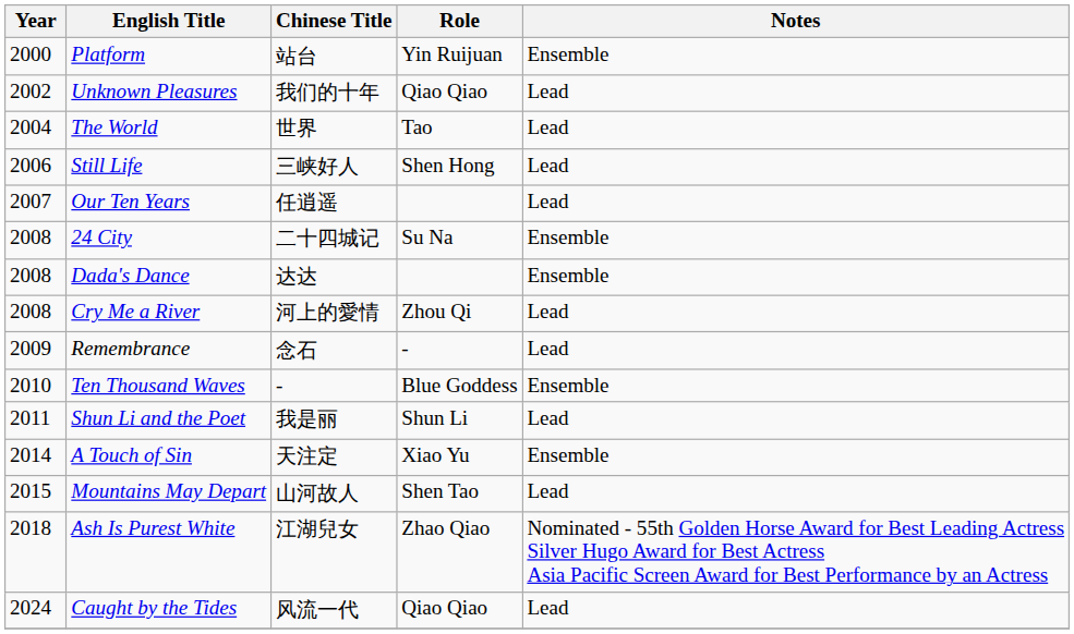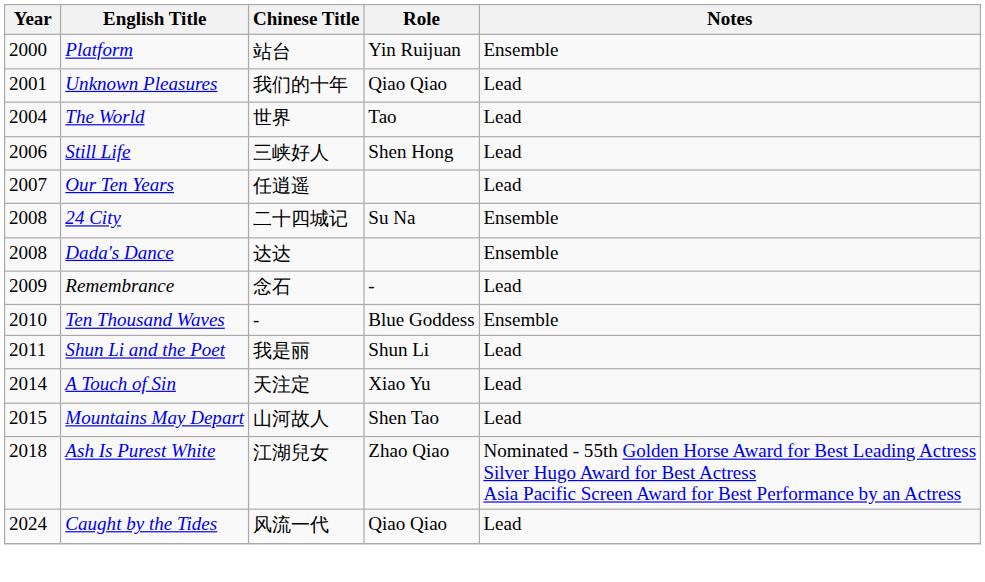Unknown Pleasures | Year: 2002 -> 2001
- row: 2008 | Cry Me a River | 河上的愛情 | Zhou Qi | Lead
A Touch of Sin | Notes: Ensemble -> Lead
